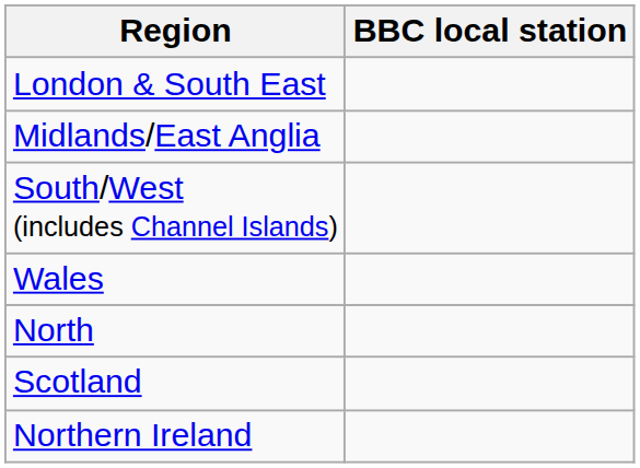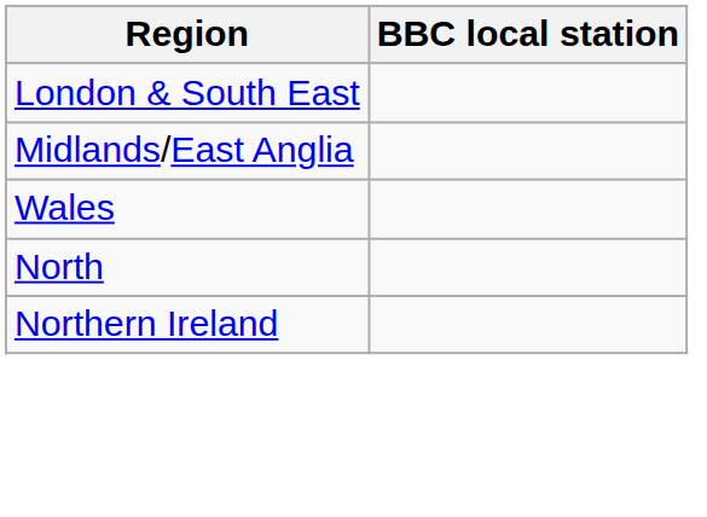- row: South/West (includes Channel Islands)
- row: Scotland
